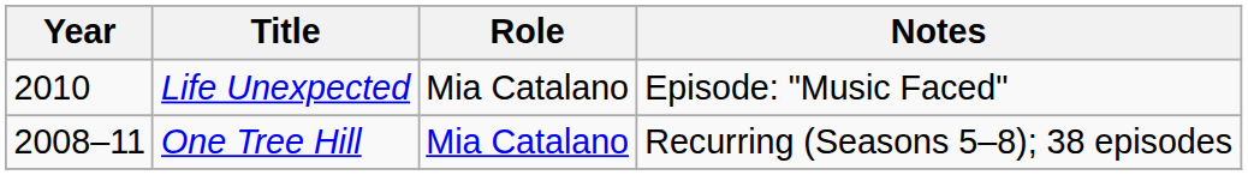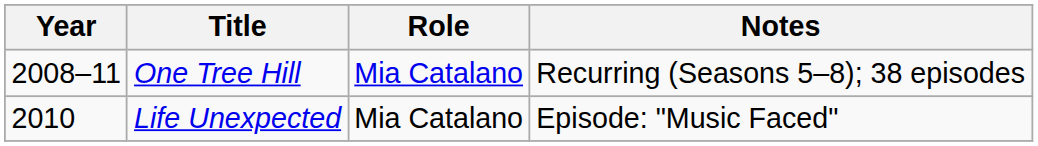rows swapped: One Tree Hill <-> Life Unexpected
